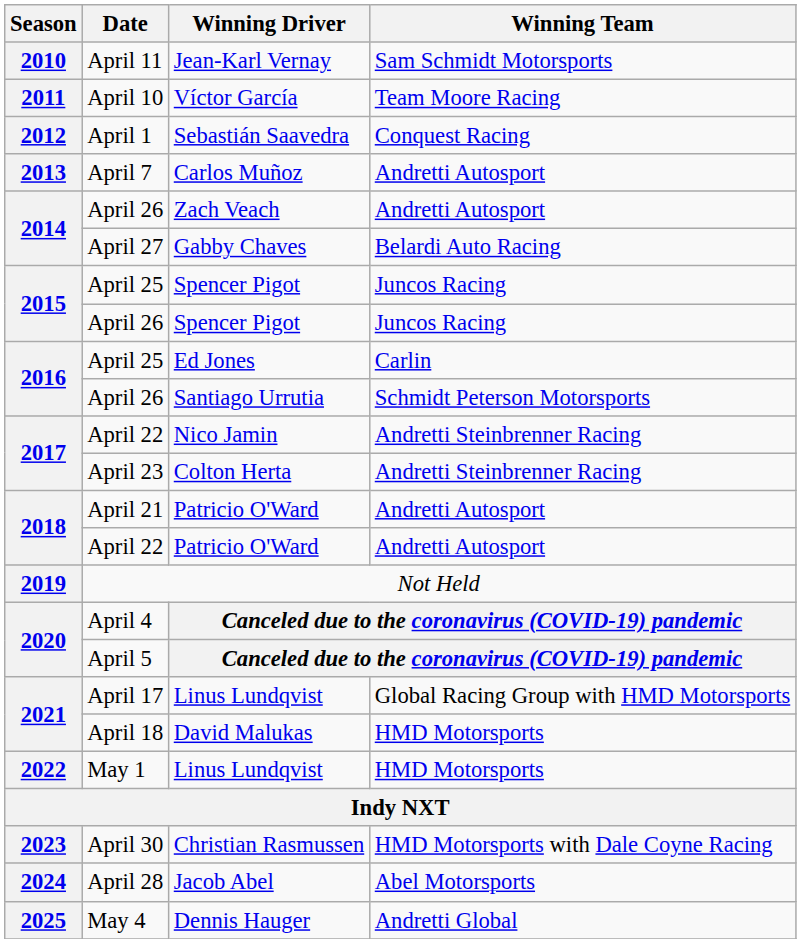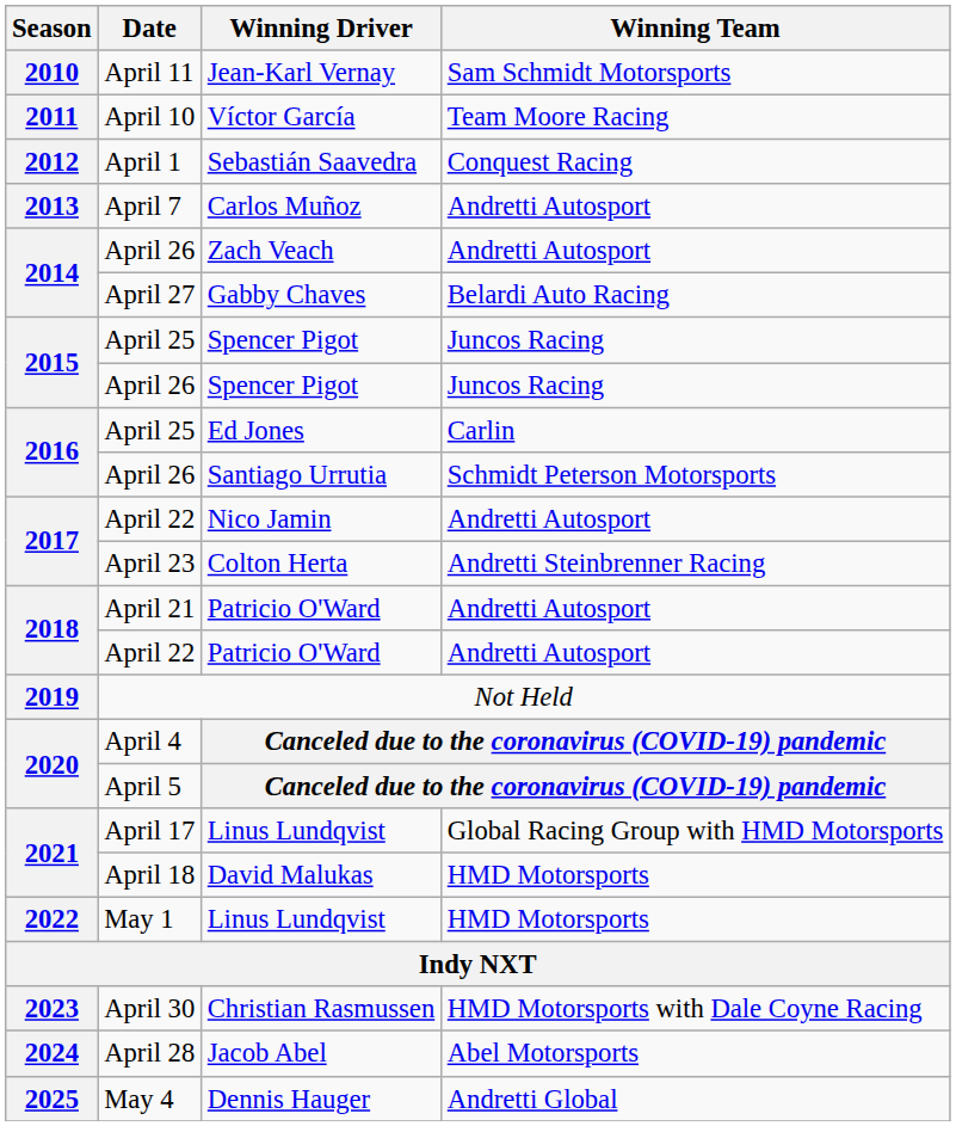April 22 / Nico Jamin | Winning Team: Andretti Steinbrenner Racing -> Andretti Autosport
